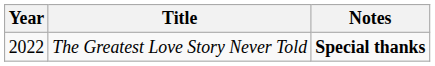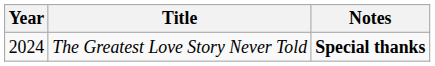The Greatest Love Story Never Told | Year: 2022 -> 2024
